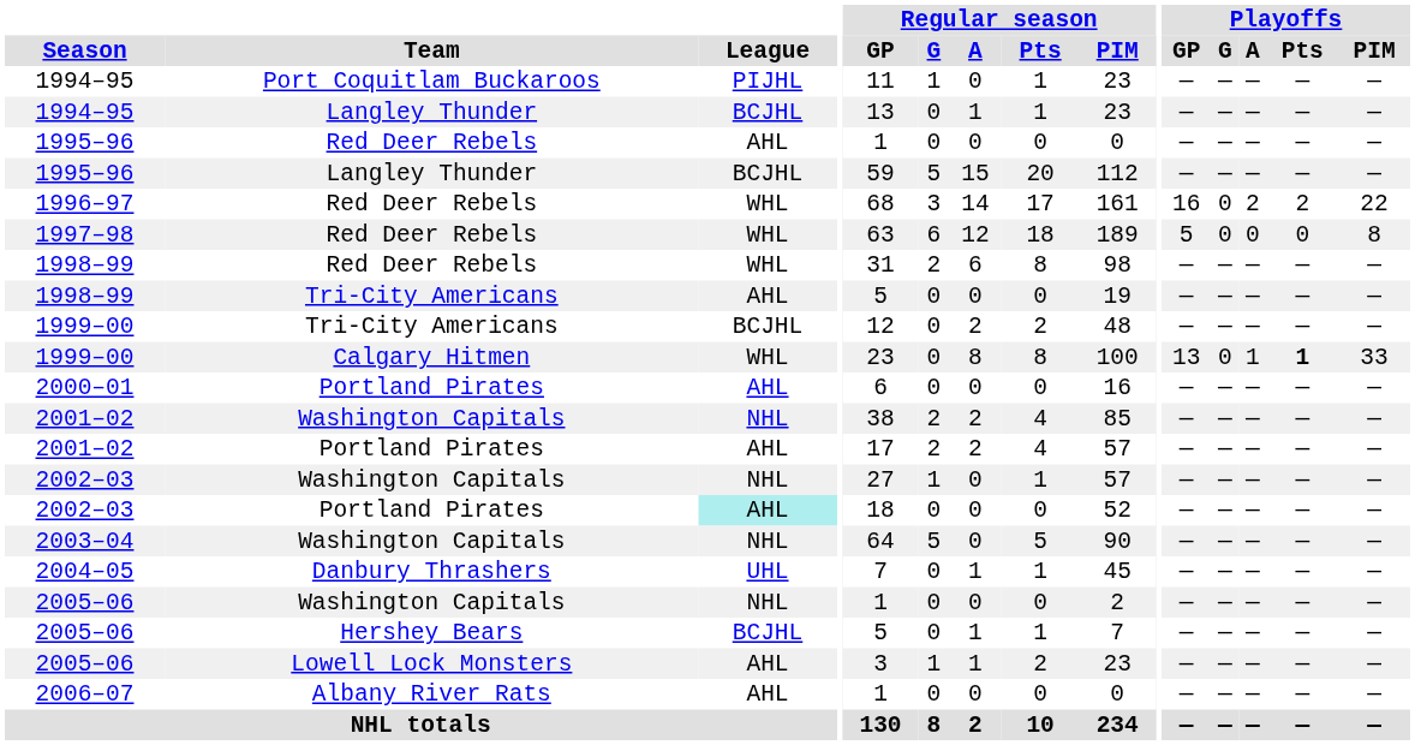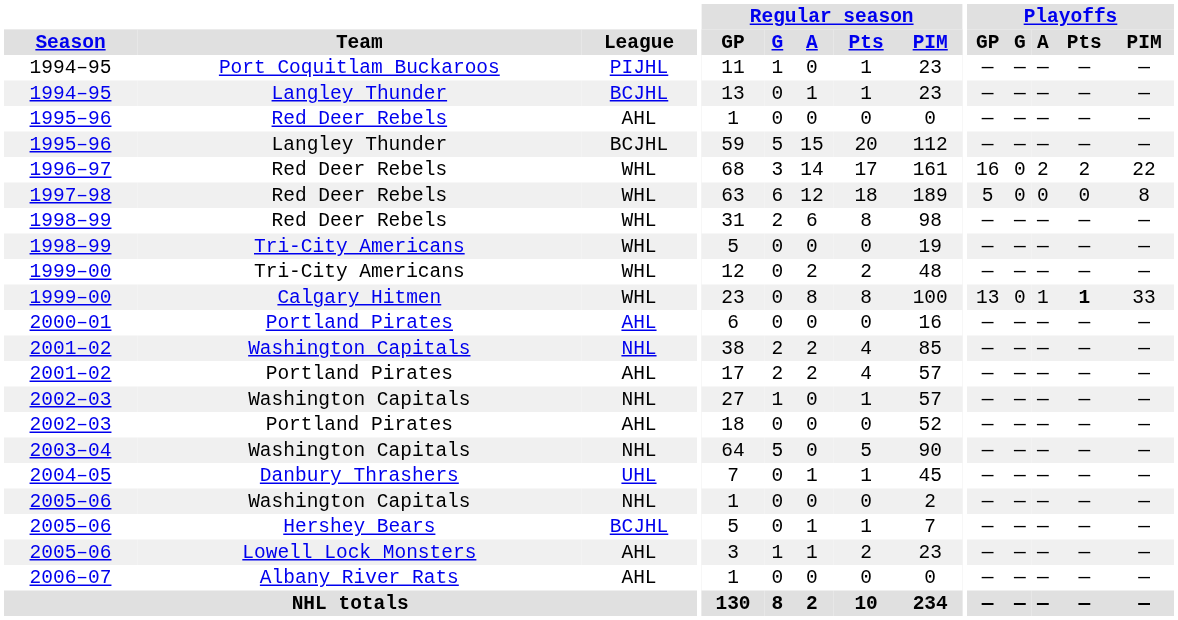1998–99 / Tri-City Americans | League: AHL -> WHL
1999–00 / Tri-City Americans | League: BCJHL -> WHL
2002–03 / Portland Pirates | League: paleturquoise background -> no background
